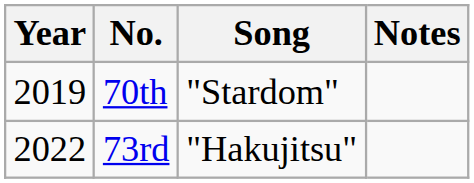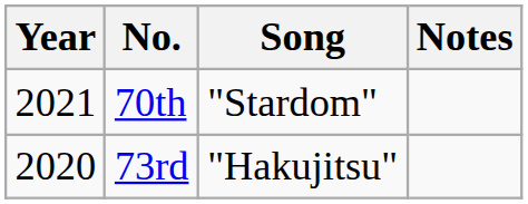70th | Year: 2019 -> 2021
73rd | Year: 2022 -> 2020
